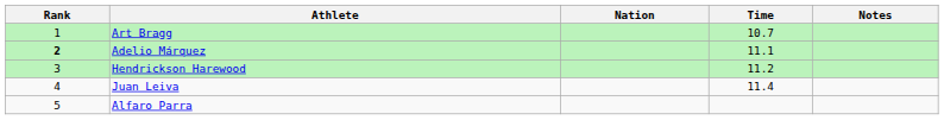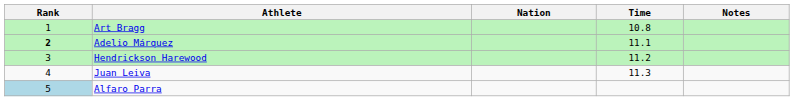Art Bragg | Time: 10.7 -> 10.8
Juan Leiva | Time: 11.4 -> 11.3
Alfaro Parra | Rank: no background -> lightblue background
